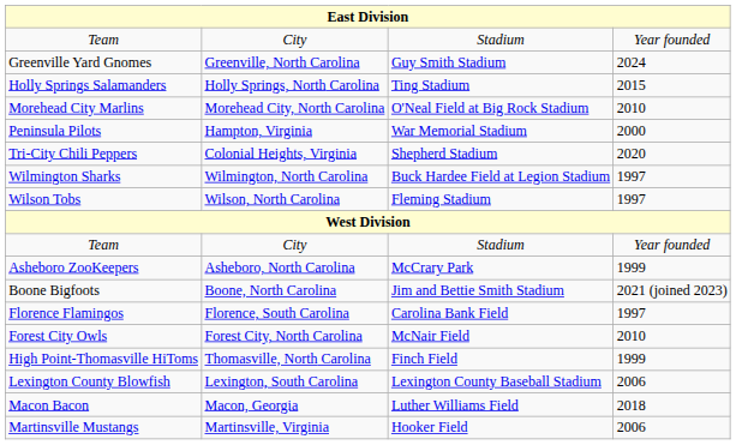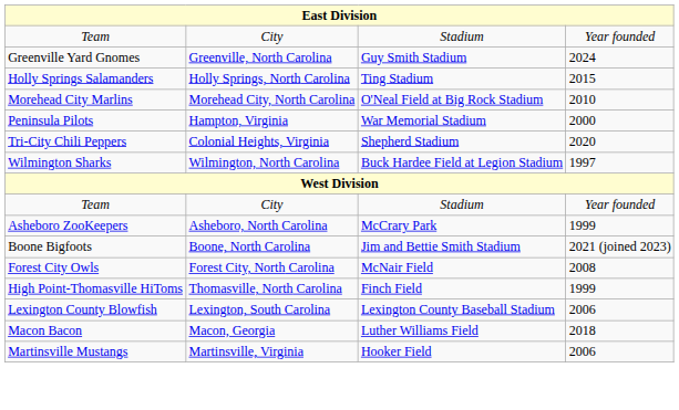- row: Wilson Tobs | Wilson, North Carolina | Fleming Stadium | 1997
- row: Florence Flamingos | Florence, South Carolina | Carolina Bank Field | 1997
Forest City Owls | column 4: 2010 -> 2008
